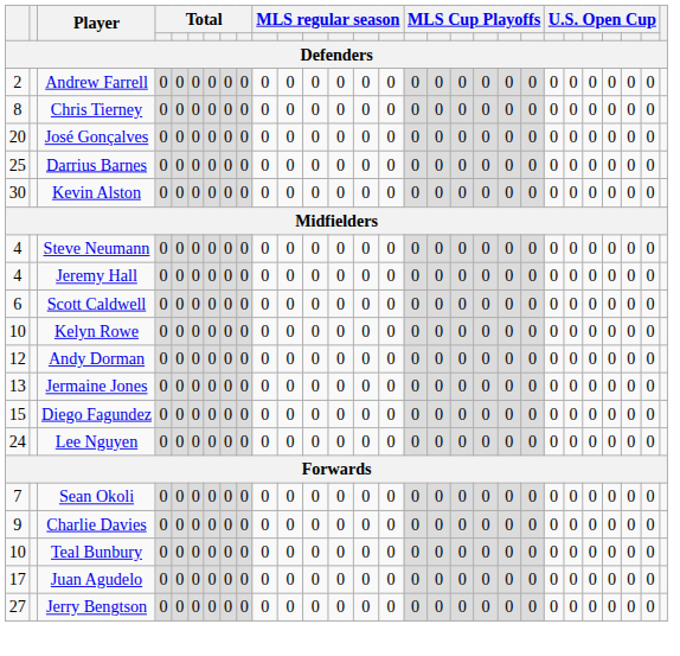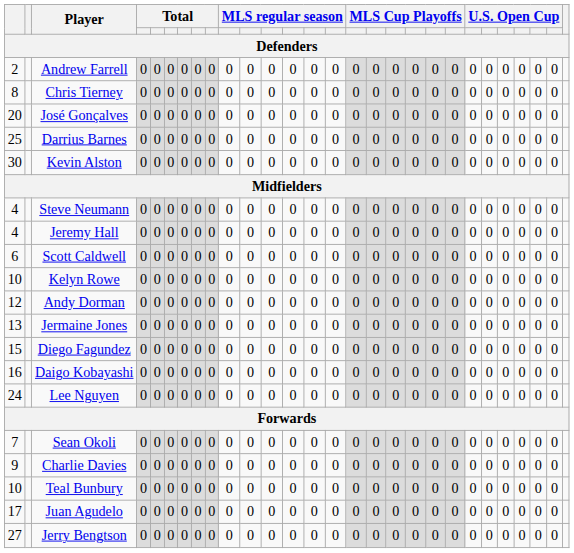+ row: 16 | Daigo Kobayashi | 0 | 0 | 0 | 0 | 0 | 0 | 0 | 0 | 0 | 0 | 0 | 0 | 0 | 0 | 0 | 0 | 0 | 0 | 0 | 0 | 0 | 0 | 0 | 0
